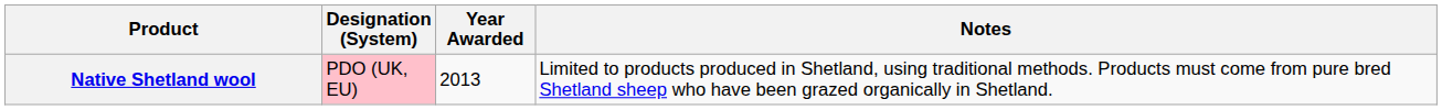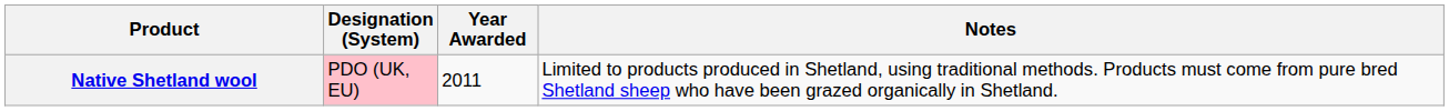Native Shetland wool | Year Awarded: 2013 -> 2011
